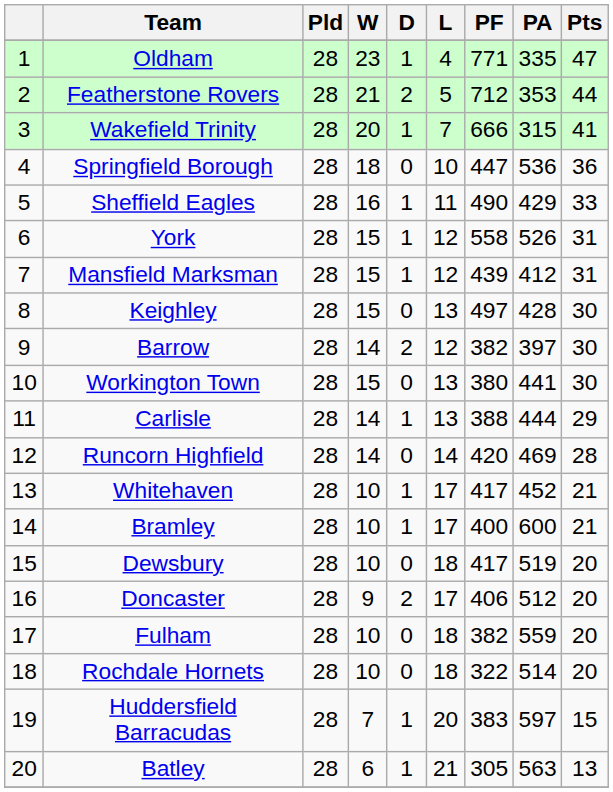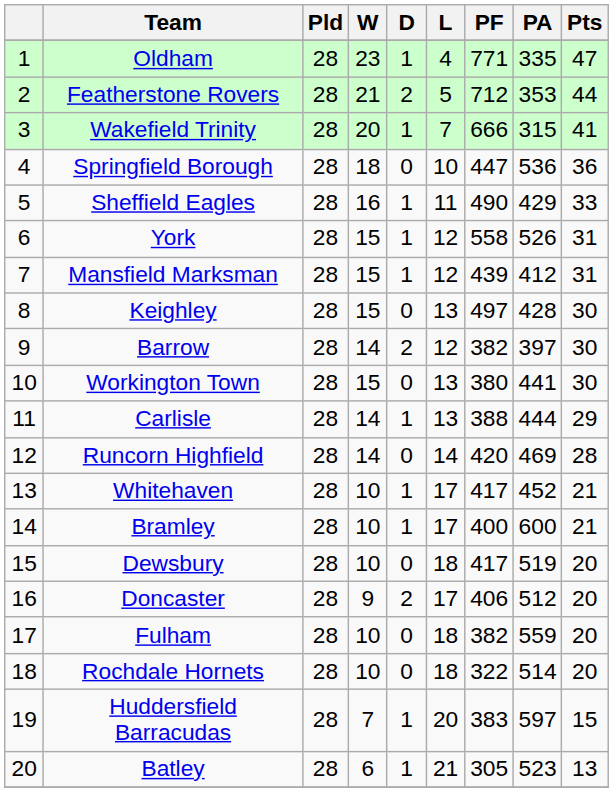Batley | PA: 563 -> 523
